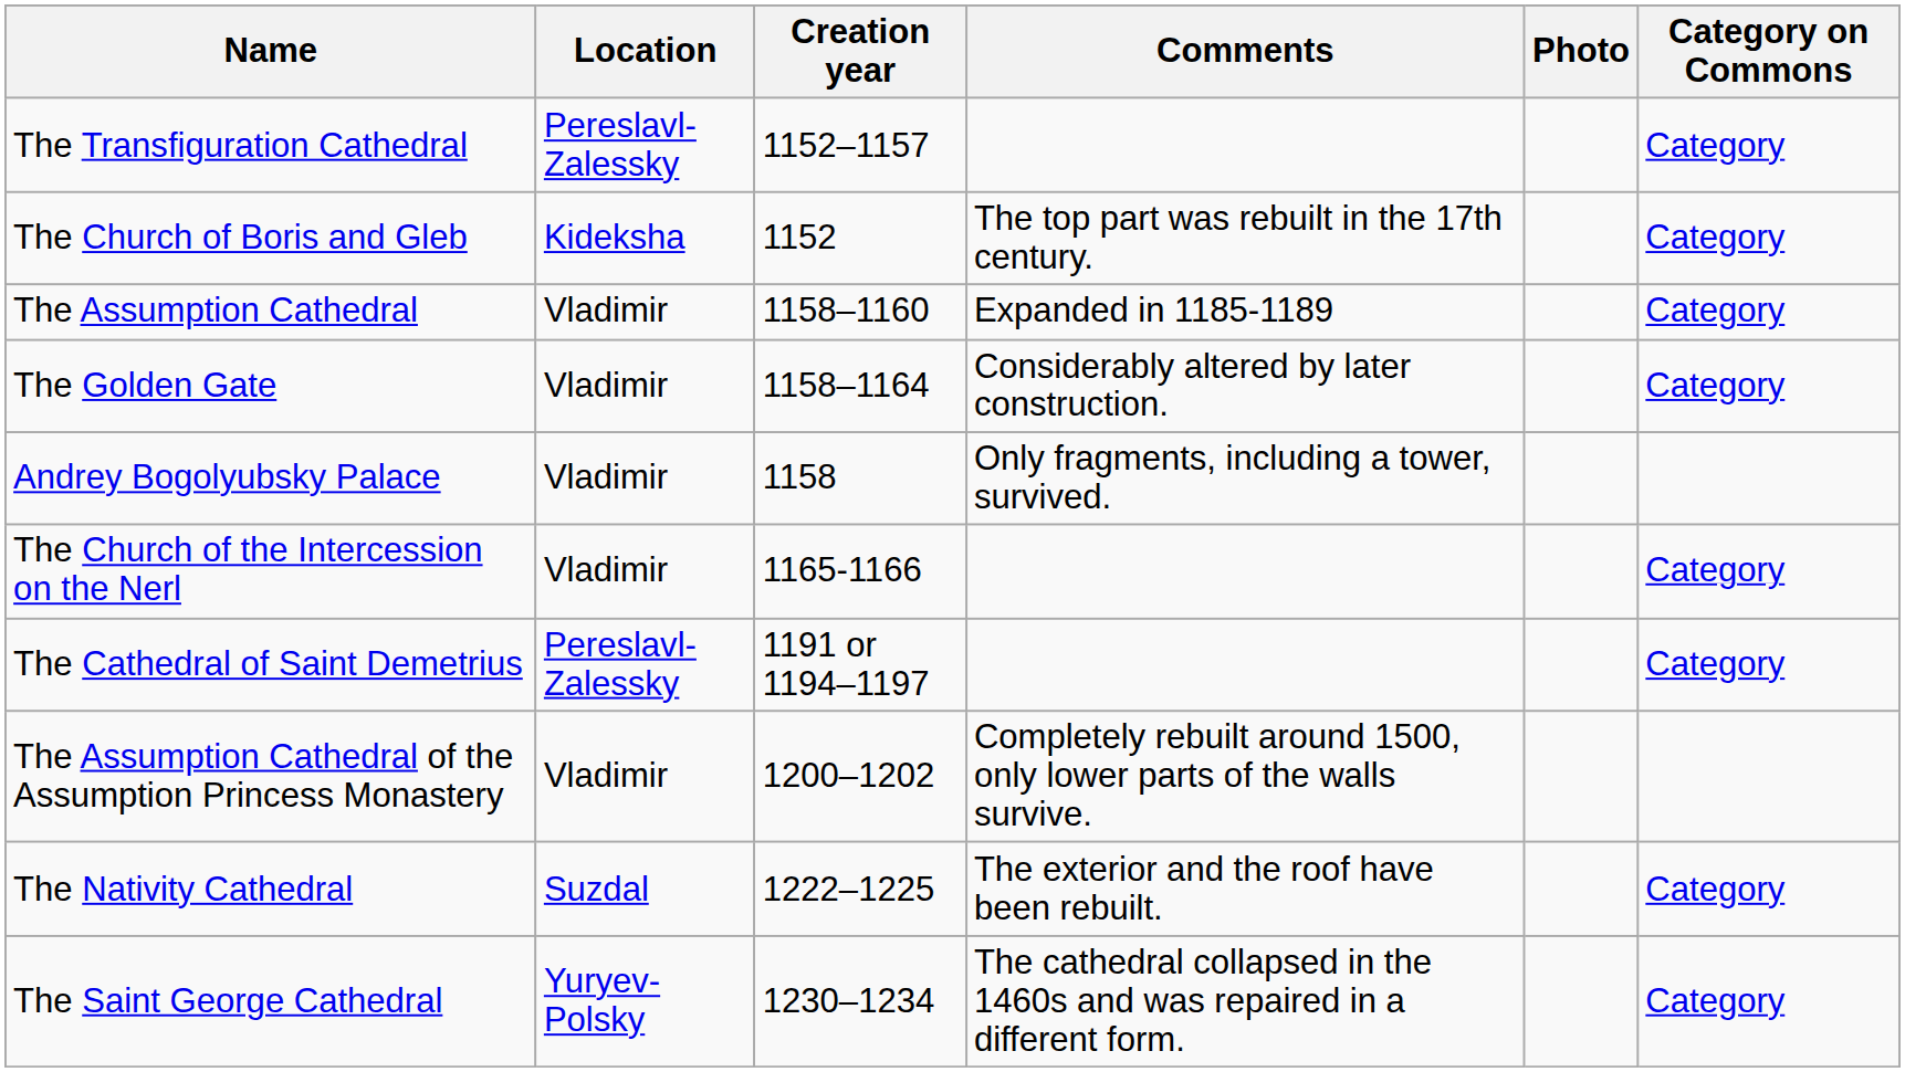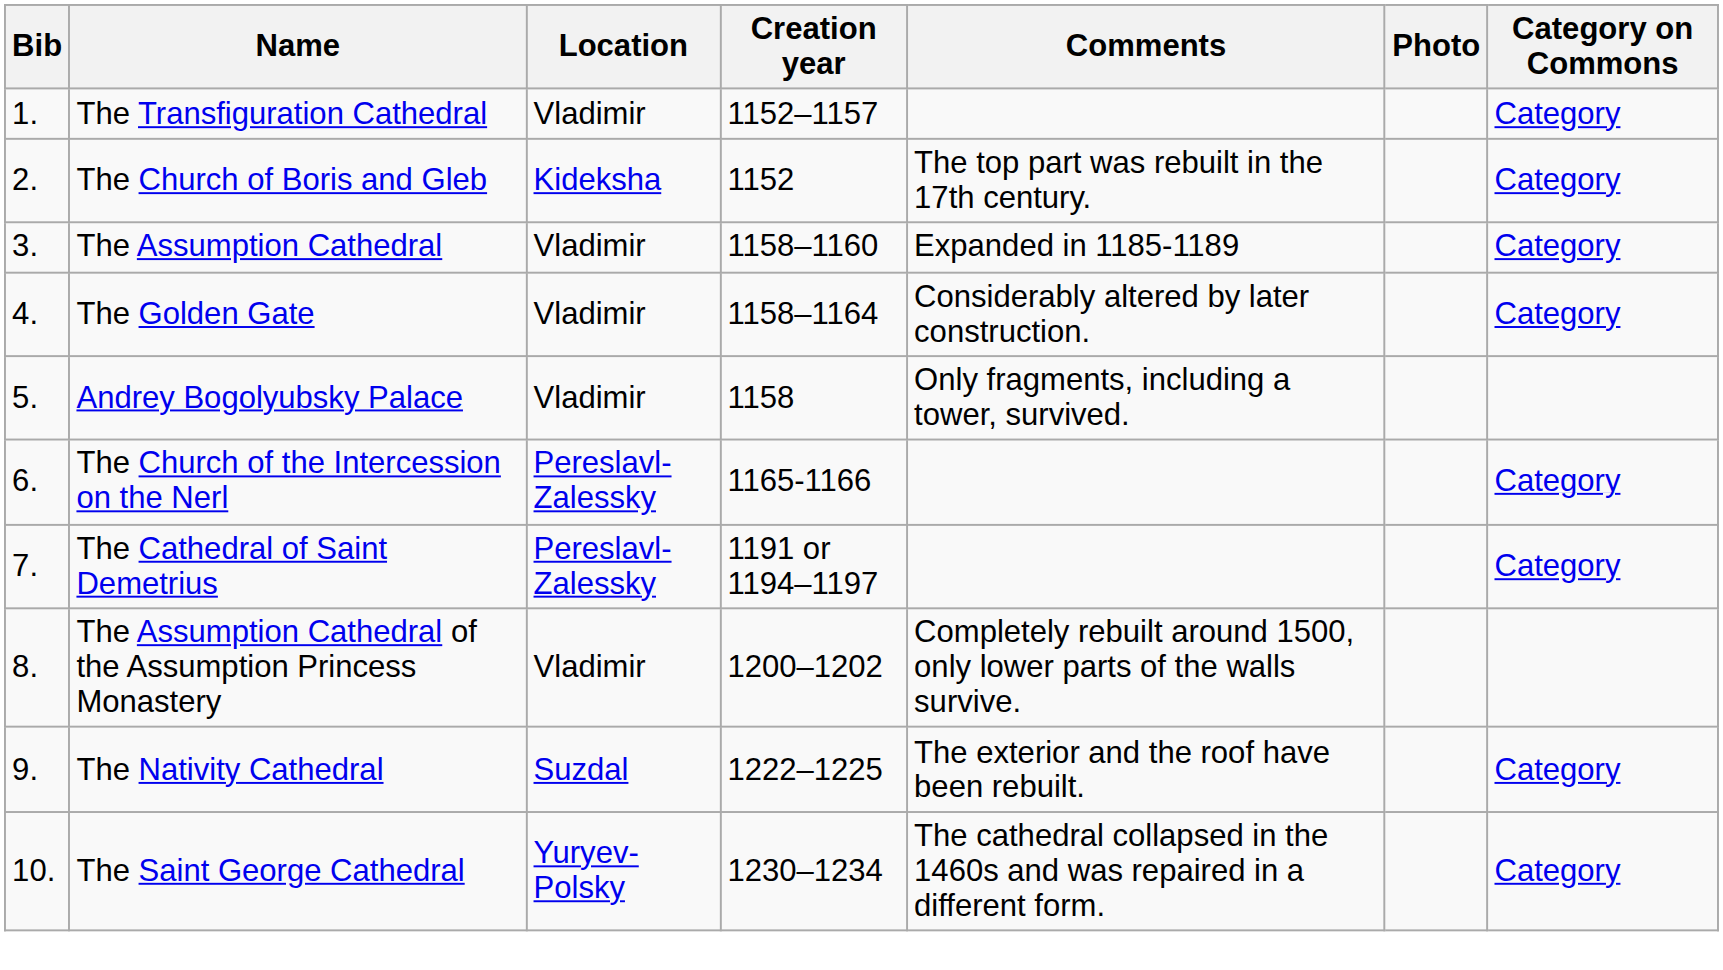+ column: Bib | 1. | 2. | 3. | 4. | 5. | 6. | 7. | 8. | 9. | 10.
The Transfiguration Cathedral | Location: Pereslavl-Zalessky -> Vladimir
The Church of the Intercession on the Nerl | Location: Vladimir -> Pereslavl-Zalessky
